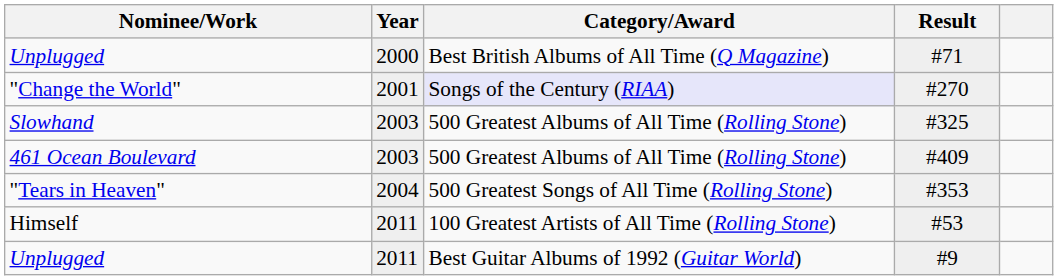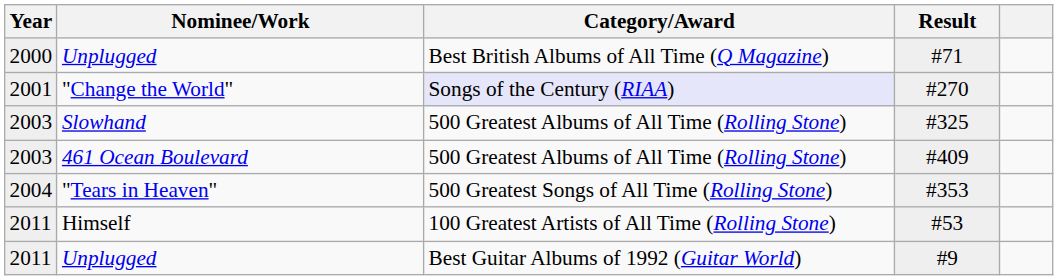columns swapped: Year <-> Nominee/Work
